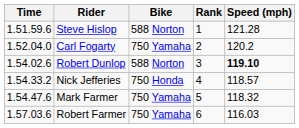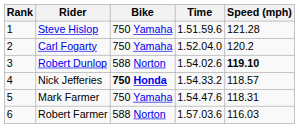columns swapped: Rank <-> Time
Steve Hislop | Bike: 588 Norton -> 750 Yamaha
Nick Jefferies | Bike: normal -> bold
Mark Farmer | Speed (mph): 118.32 -> 118.31
Robert Farmer | Bike: 750 Yamaha -> 588 Norton
